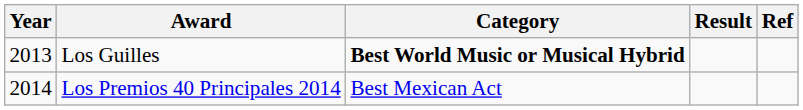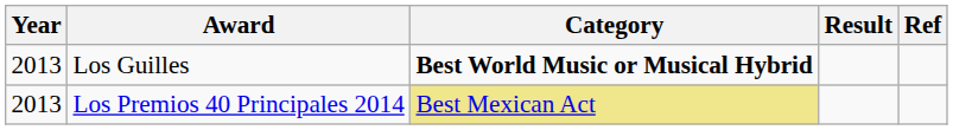Los Premios 40 Principales 2014 | Year: 2014 -> 2013
Los Premios 40 Principales 2014 | Category: no background -> khaki background
